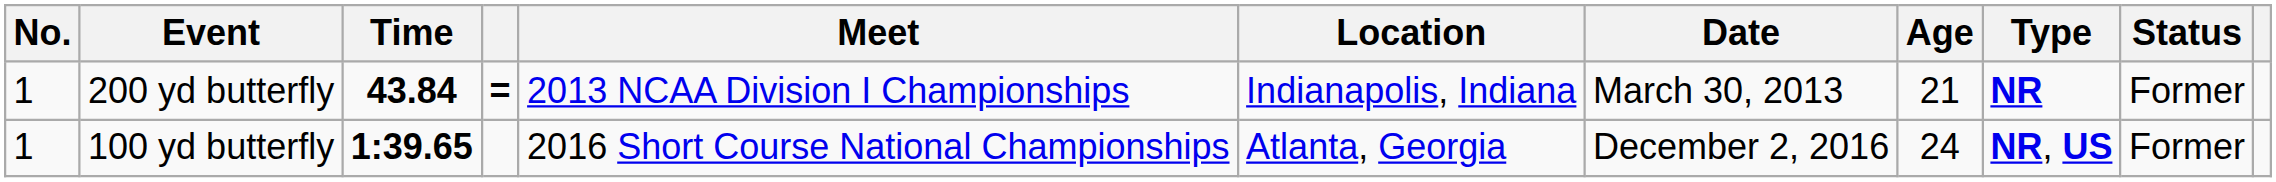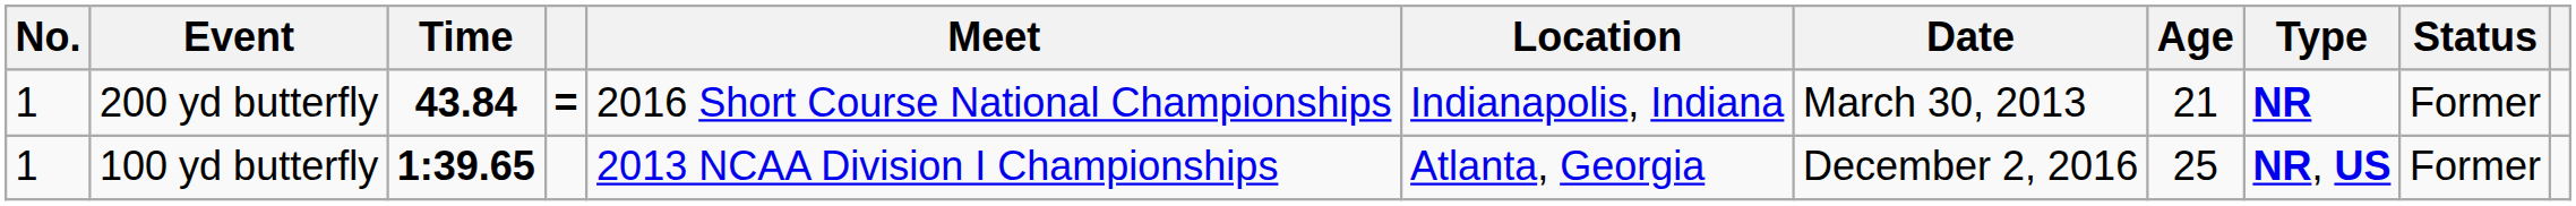200 yd butterfly | Meet: 2013 NCAA Division I Championships -> 2016 Short Course National Championships
100 yd butterfly | Meet: 2016 Short Course National Championships -> 2013 NCAA Division I Championships
100 yd butterfly | Age: 24 -> 25
